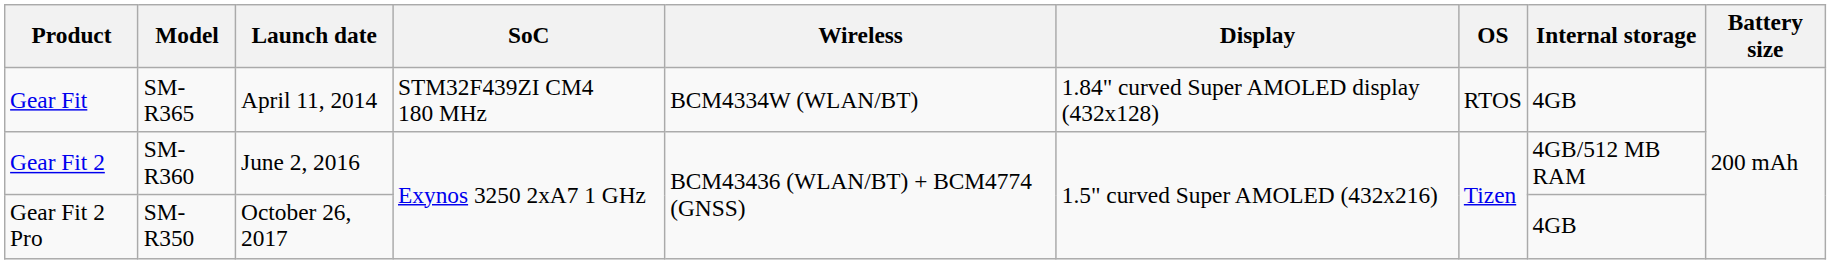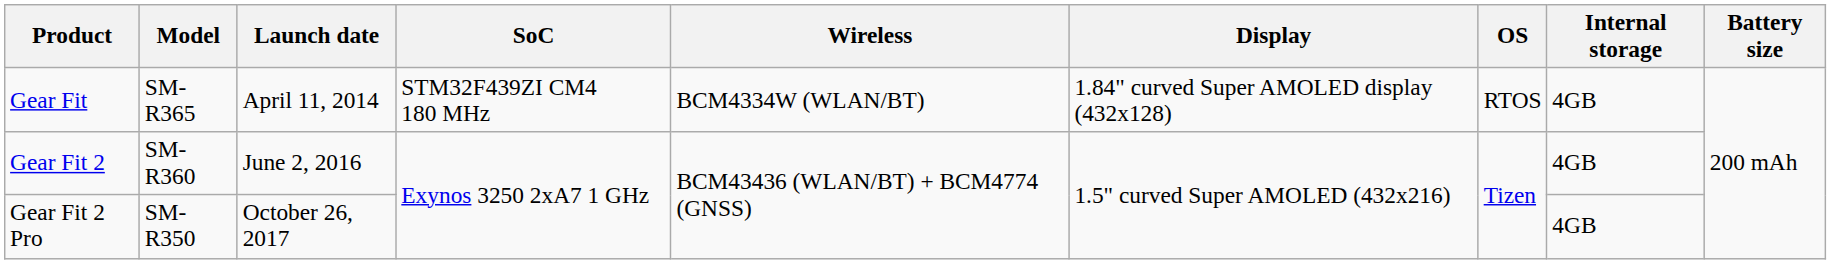Gear Fit 2 | Internal storage: 4GB/512 MB RAM -> 4GB
